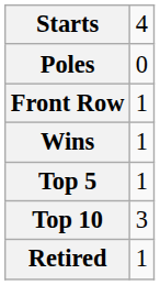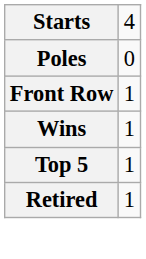- row: Top 10 | 3
